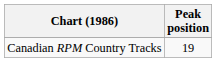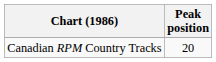Canadian RPM Country Tracks | Peak position: 19 -> 20
